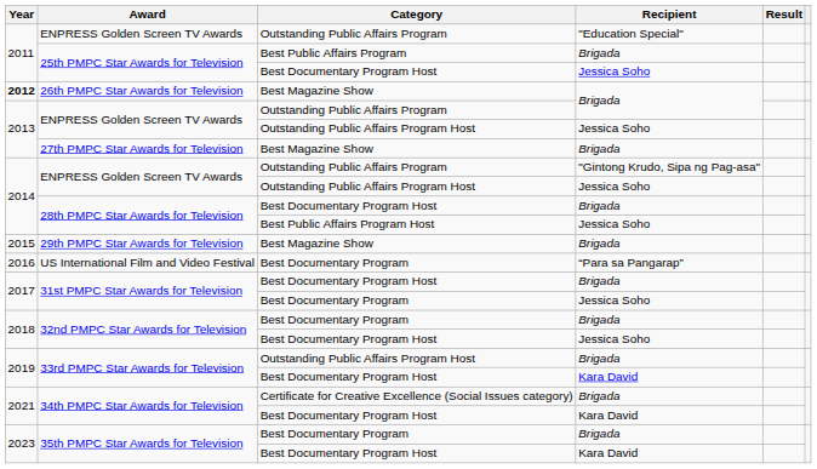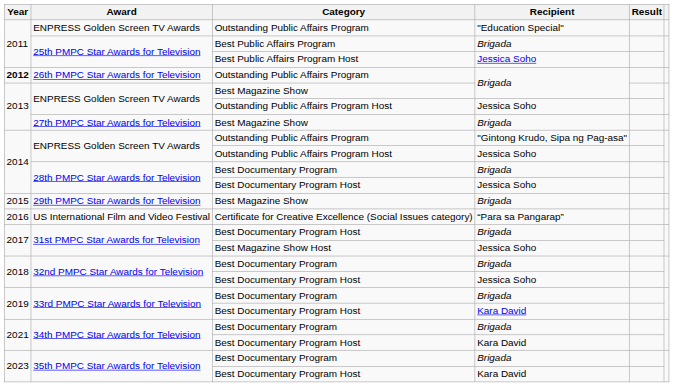25th PMPC Star Awards for Television / Jessica Soho | Category: Best Documentary Program Host -> Best Public Affairs Program Host
26th PMPC Star Awards for Television | Category: Best Magazine Show -> Outstanding Public Affairs Program
ENPRESS Golden Screen TV Awards / Brigada | Category: Outstanding Public Affairs Program -> Best Magazine Show
28th PMPC Star Awards for Television / Brigada | Category: Best Documentary Program Host -> Best Documentary Program
28th PMPC Star Awards for Television / Jessica Soho | Category: Best Public Affairs Program Host -> Best Documentary Program Host
US International Film and Video Festival | Category: Best Documentary Program -> Certificate for Creative Excellence (Social Issues category)
31st PMPC Star Awards for Television / Jessica Soho | Category: Best Documentary Program -> Best Magazine Show Host
33rd PMPC Star Awards for Television / Brigada | Category: Outstanding Public Affairs Program Host -> Best Documentary Program
34th PMPC Star Awards for Television / Brigada | Category: Certificate for Creative Excellence (Social Issues category) -> Best Documentary Program
